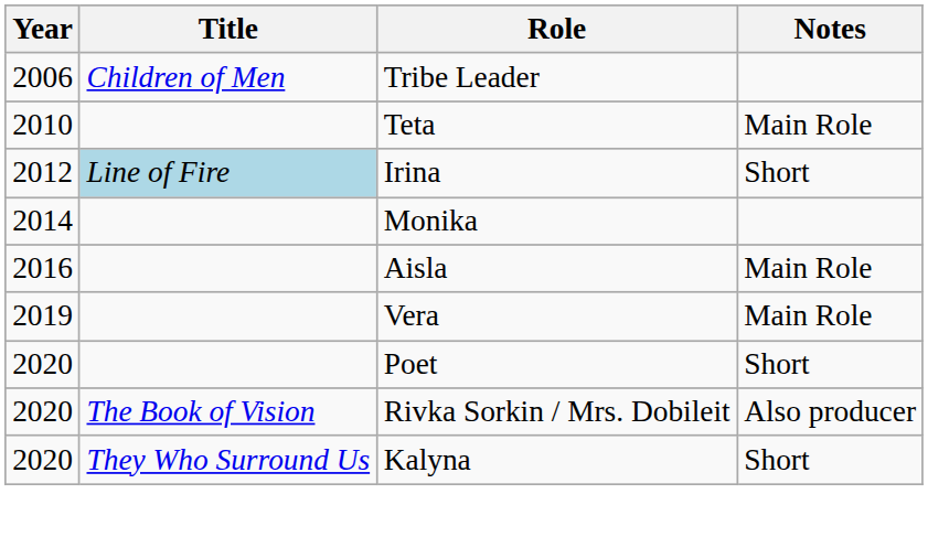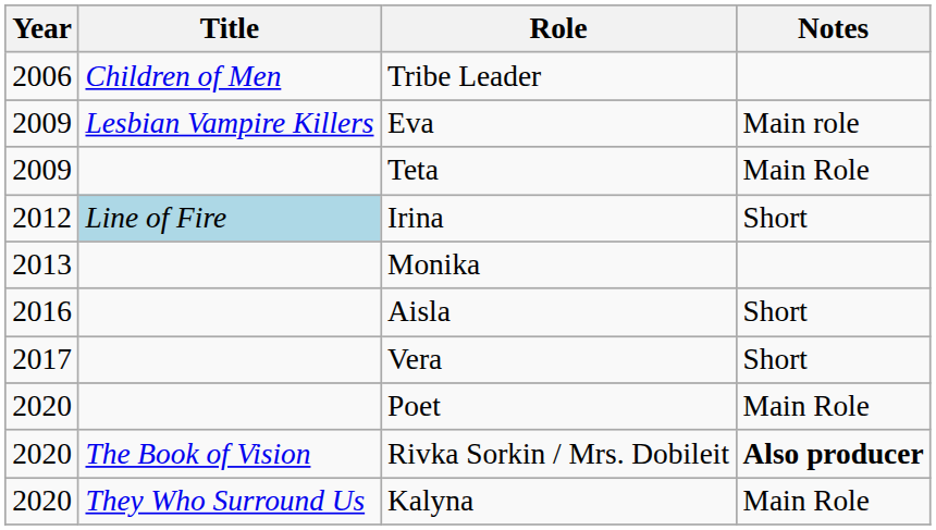+ row: 2009 | Lesbian Vampire Killers | Eva | Main role
Teta | Year: 2010 -> 2009
Monika | Year: 2014 -> 2013
Aisla | Notes: Main Role -> Short
Vera | Year: 2019 -> 2017
Vera | Notes: Main Role -> Short
Poet | Notes: Short -> Main Role
Rivka Sorkin / Mrs. Dobileit | Notes: normal -> bold
Kalyna | Notes: Short -> Main Role
